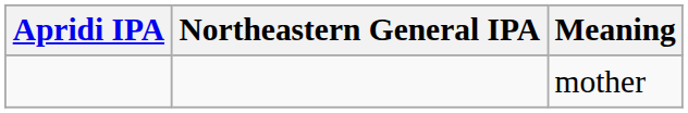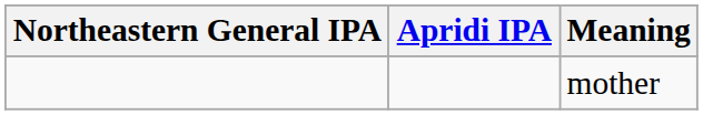columns swapped: Northeastern General IPA <-> Apridi IPA
